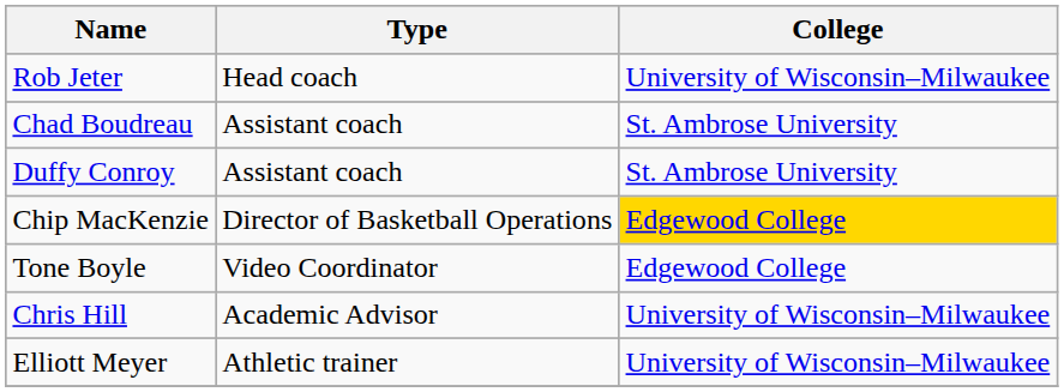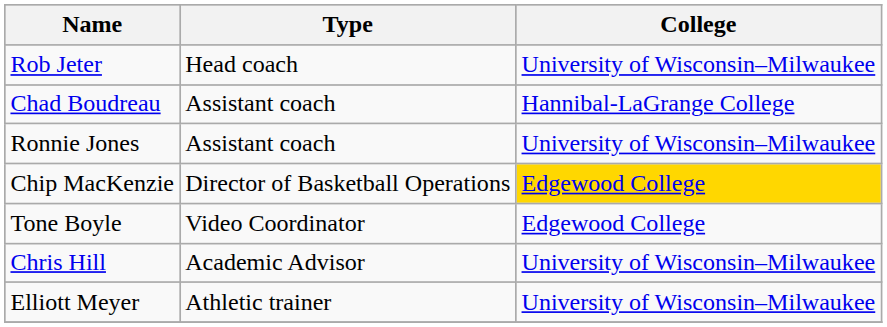Chad Boudreau | College: St. Ambrose University -> Hannibal-LaGrange College
- row: Duffy Conroy | Assistant coach | St. Ambrose University
+ row: Ronnie Jones | Assistant coach | University of Wisconsin–Milwaukee
